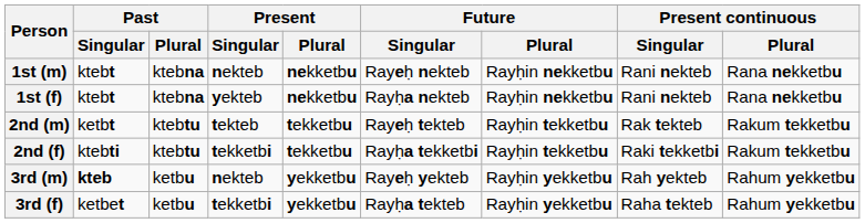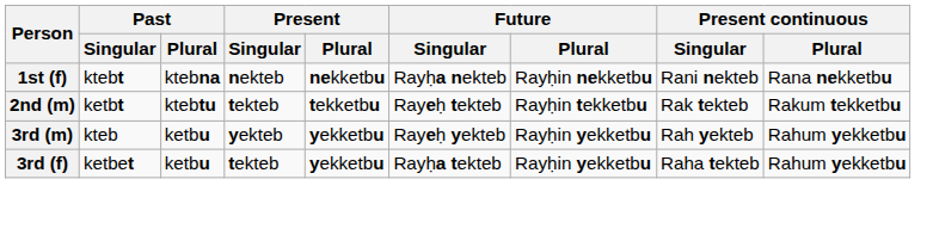- row: 1st (m) | ktebt | ktebna | nekteb | nekketbu | Rayeḥ nekteb | Rayḥin nekketbu | Rani nekteb | Rana nekketbu
1st (f) | Present / Singular: yekteb -> nekteb
- row: 2nd (f) | ktebti | ktebtu | tekketbi | tekketbu | Rayḥa tekketbi | Rayḥin tekketbu | Raki tekketbi | Rakum tekketbu
3rd (m) | Past / Singular: bold -> normal
3rd (m) | Present / Singular: nekteb -> yekteb
3rd (f) | Present / Singular: tekketbi -> tekteb
